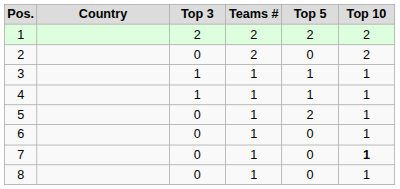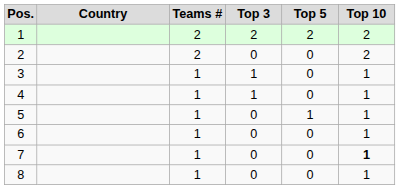columns swapped: Teams # <-> Top 3
3 | Top 5: 1 -> 0
4 | Top 5: 1 -> 0
5 | Top 5: 2 -> 1
